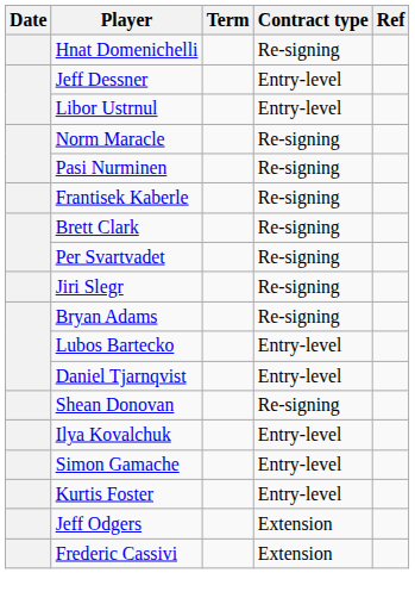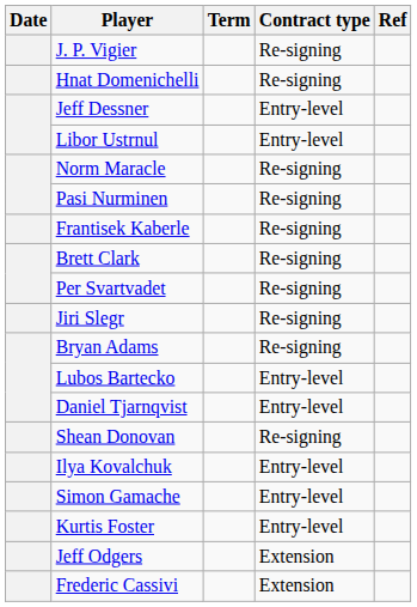+ row: J. P. Vigier | Re-signing
